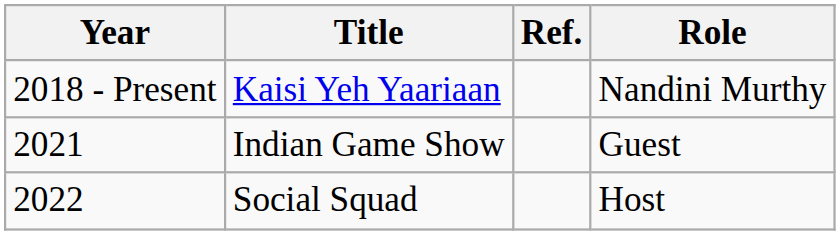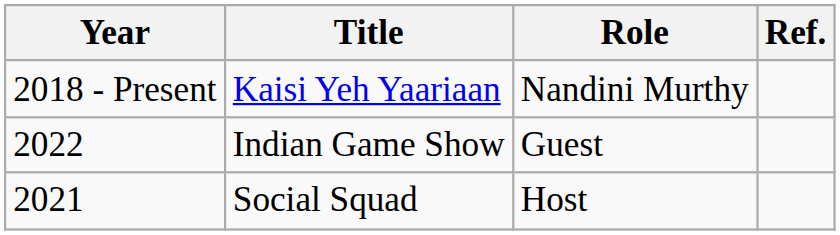columns swapped: Role <-> Ref.
Indian Game Show | Year: 2021 -> 2022
Social Squad | Year: 2022 -> 2021
